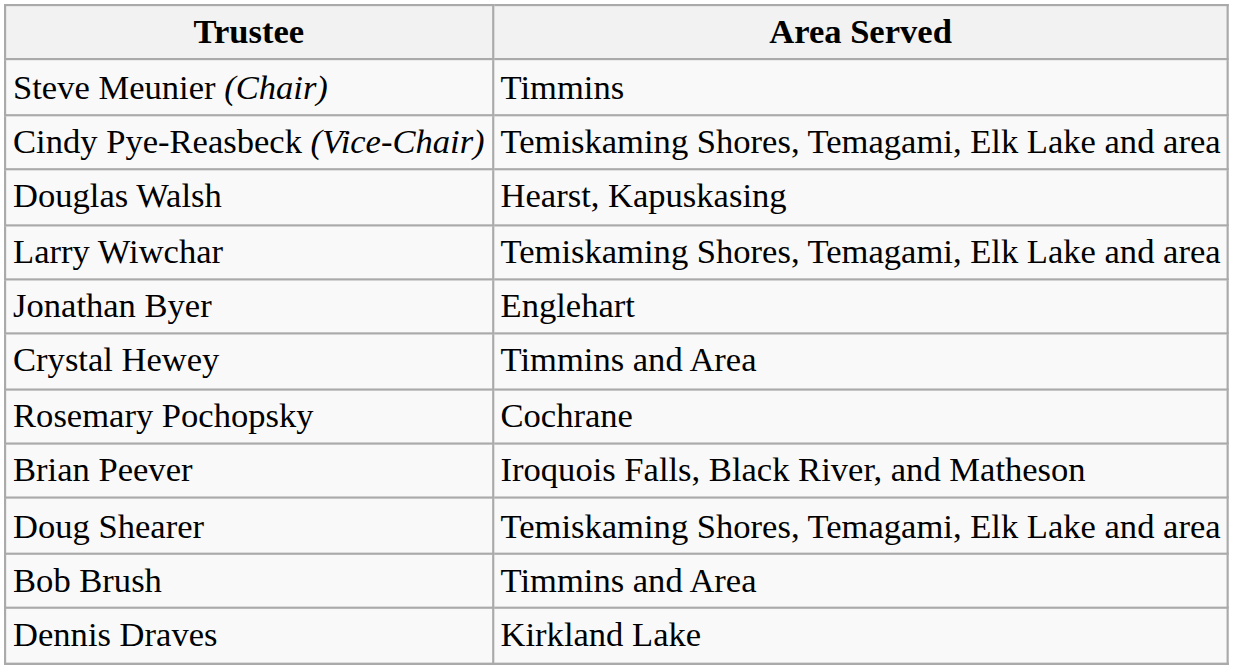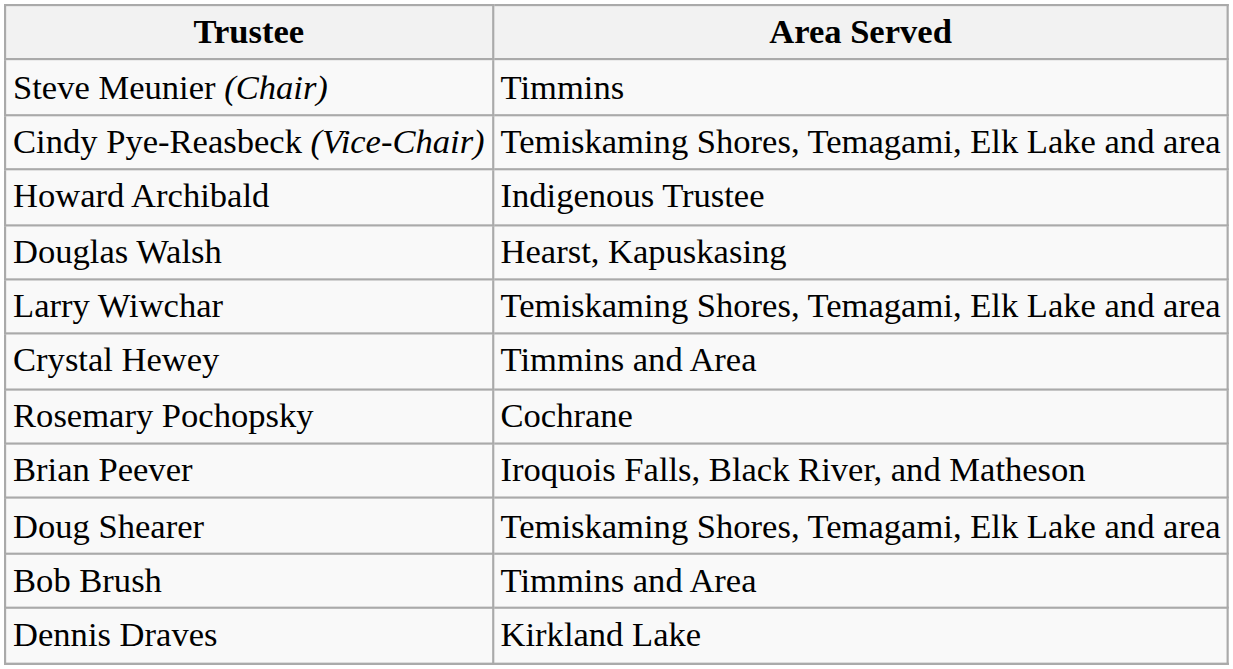+ row: Howard Archibald | Indigenous Trustee
- row: Jonathan Byer | Englehart
